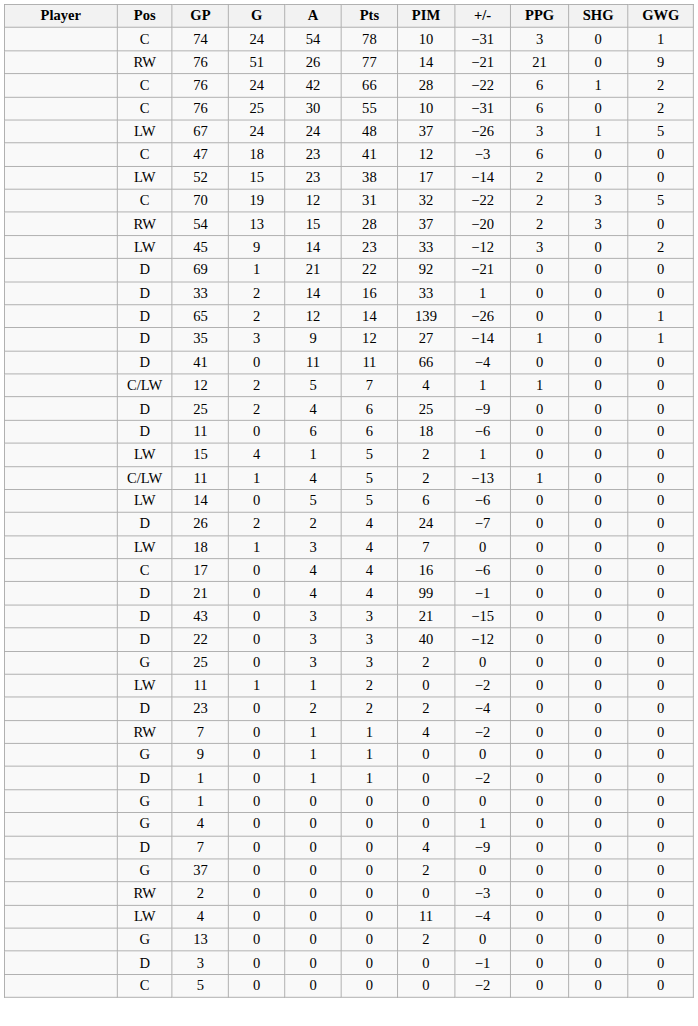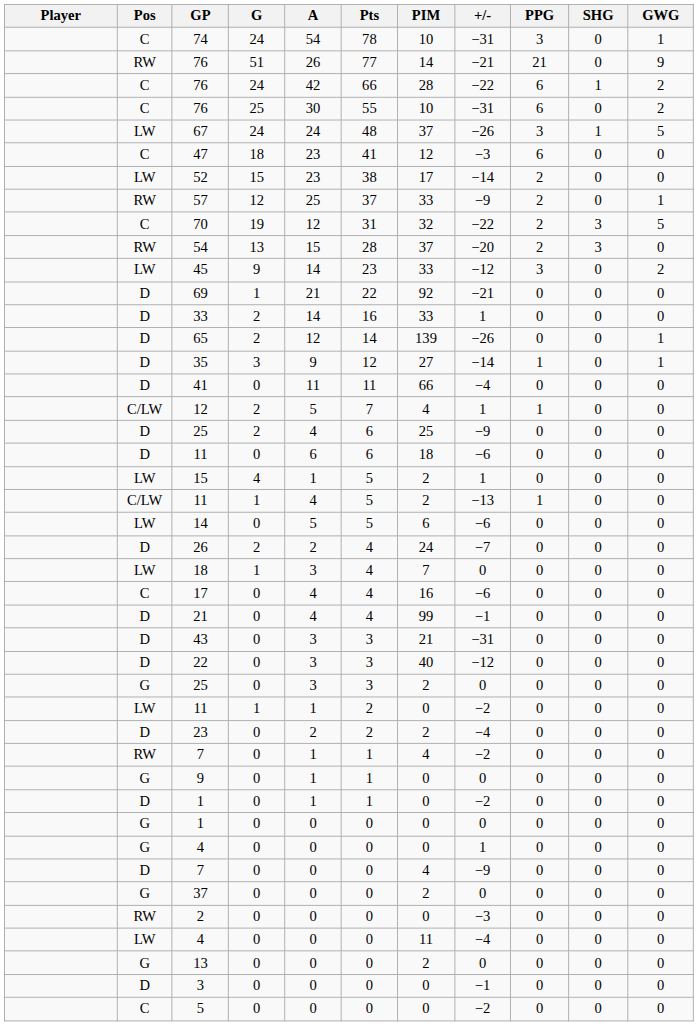+ row: RW | 57 | 12 | 25 | 37 | 33 | −9 | 2 | 0 | 1
43 | +/-: −15 -> −31
